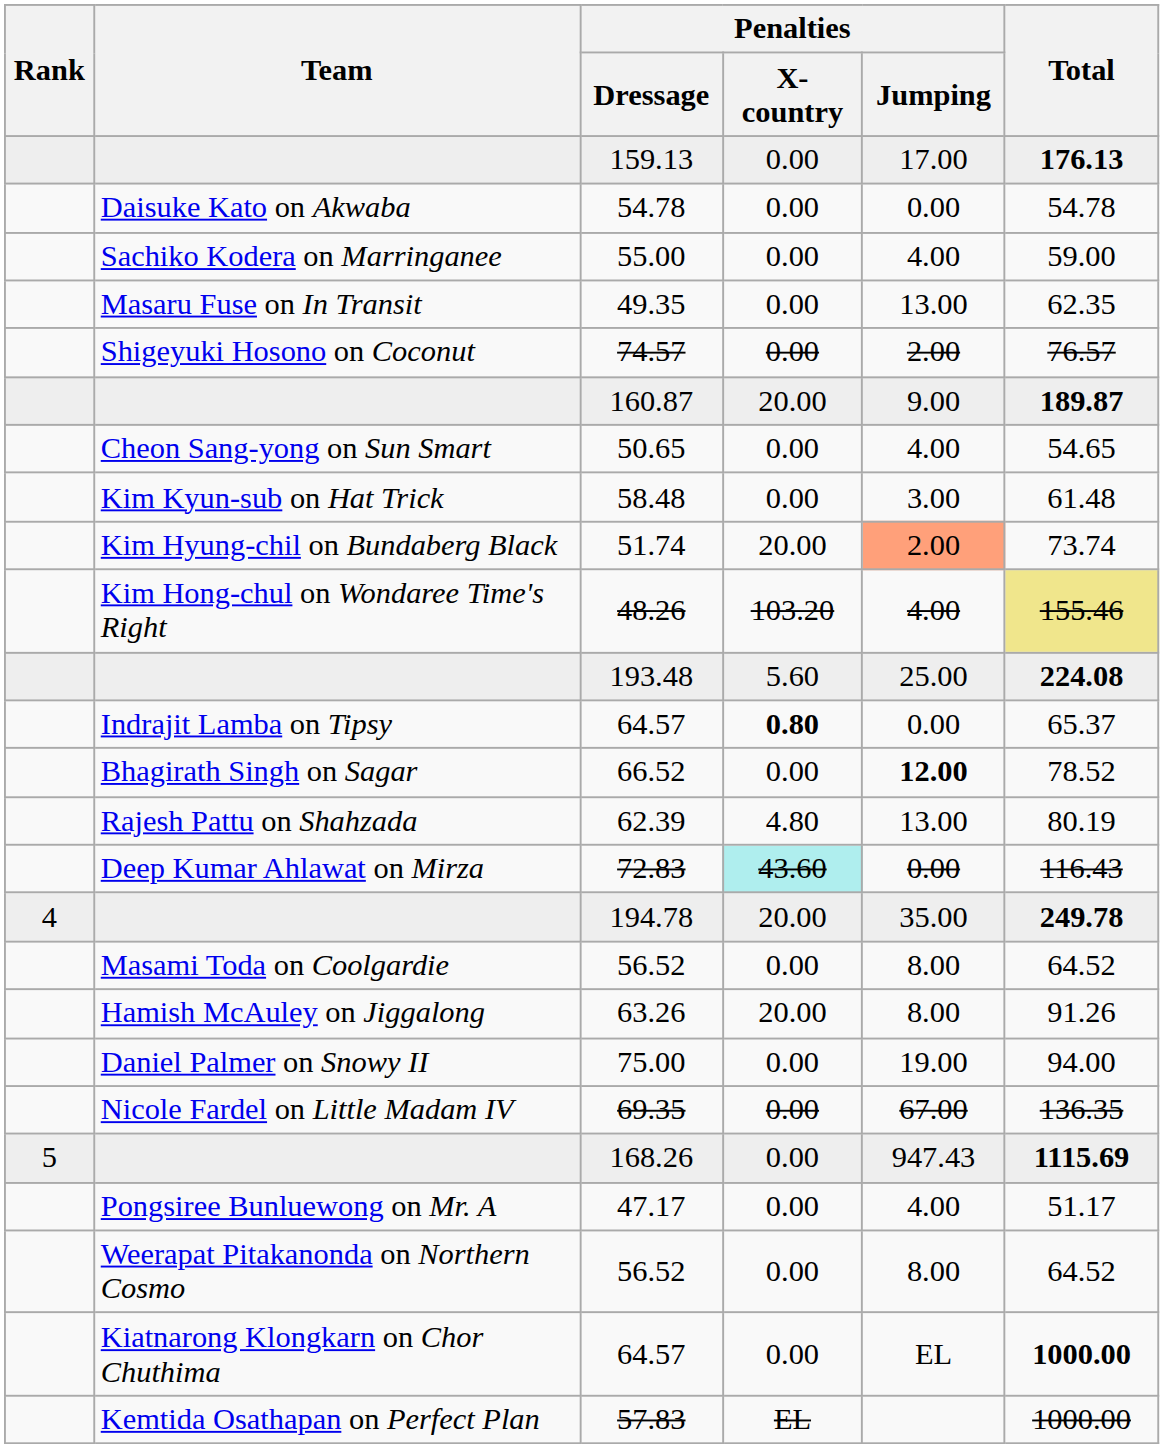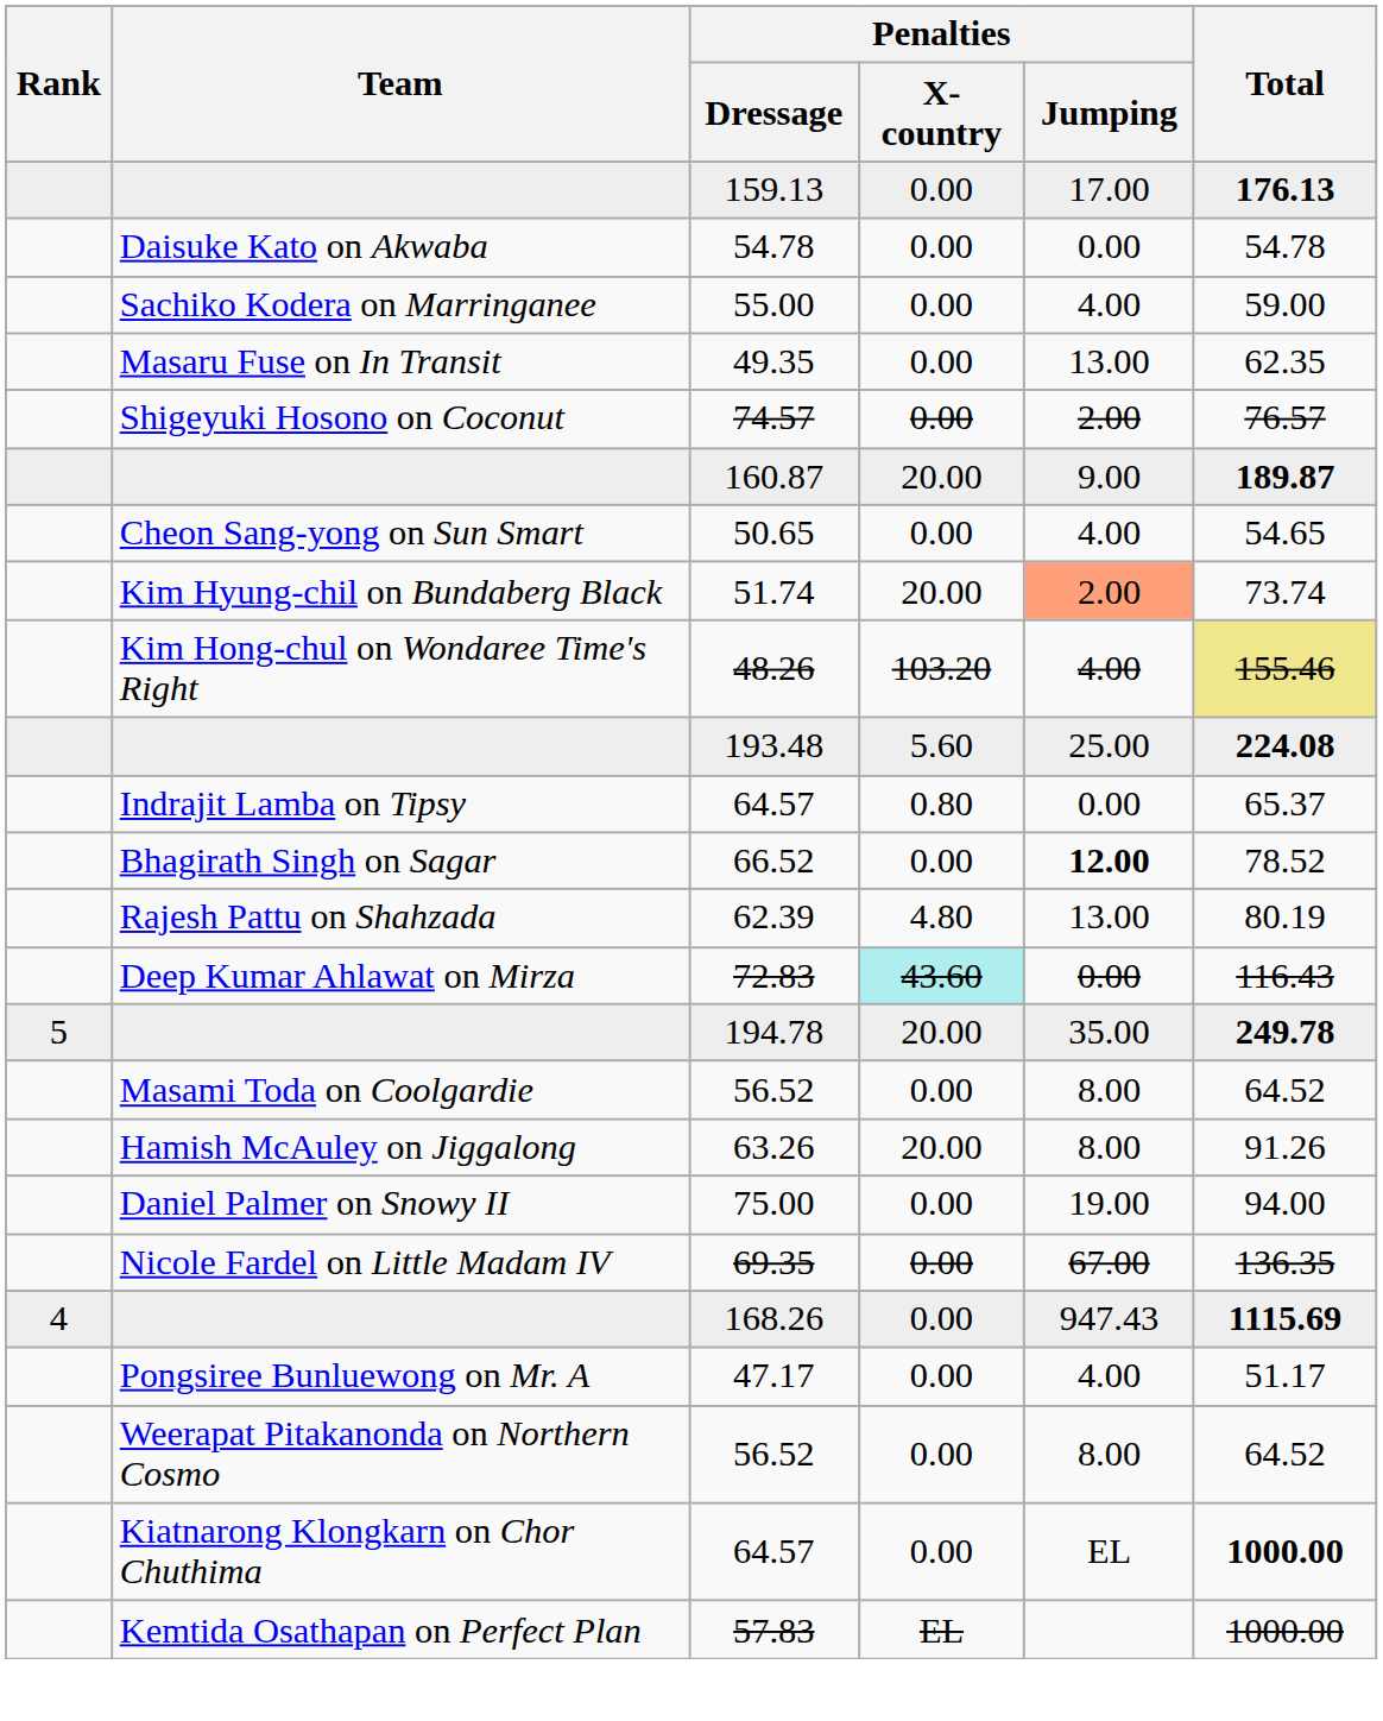- row: Kim Kyun-sub on Hat Trick | 58.48 | 0.00 | 3.00 | 61.48
Indrajit Lamba on Tipsy / 64.57 | Penalties / X-country: bold -> normal
194.78 | Rank: 4 -> 5
168.26 | Rank: 5 -> 4
